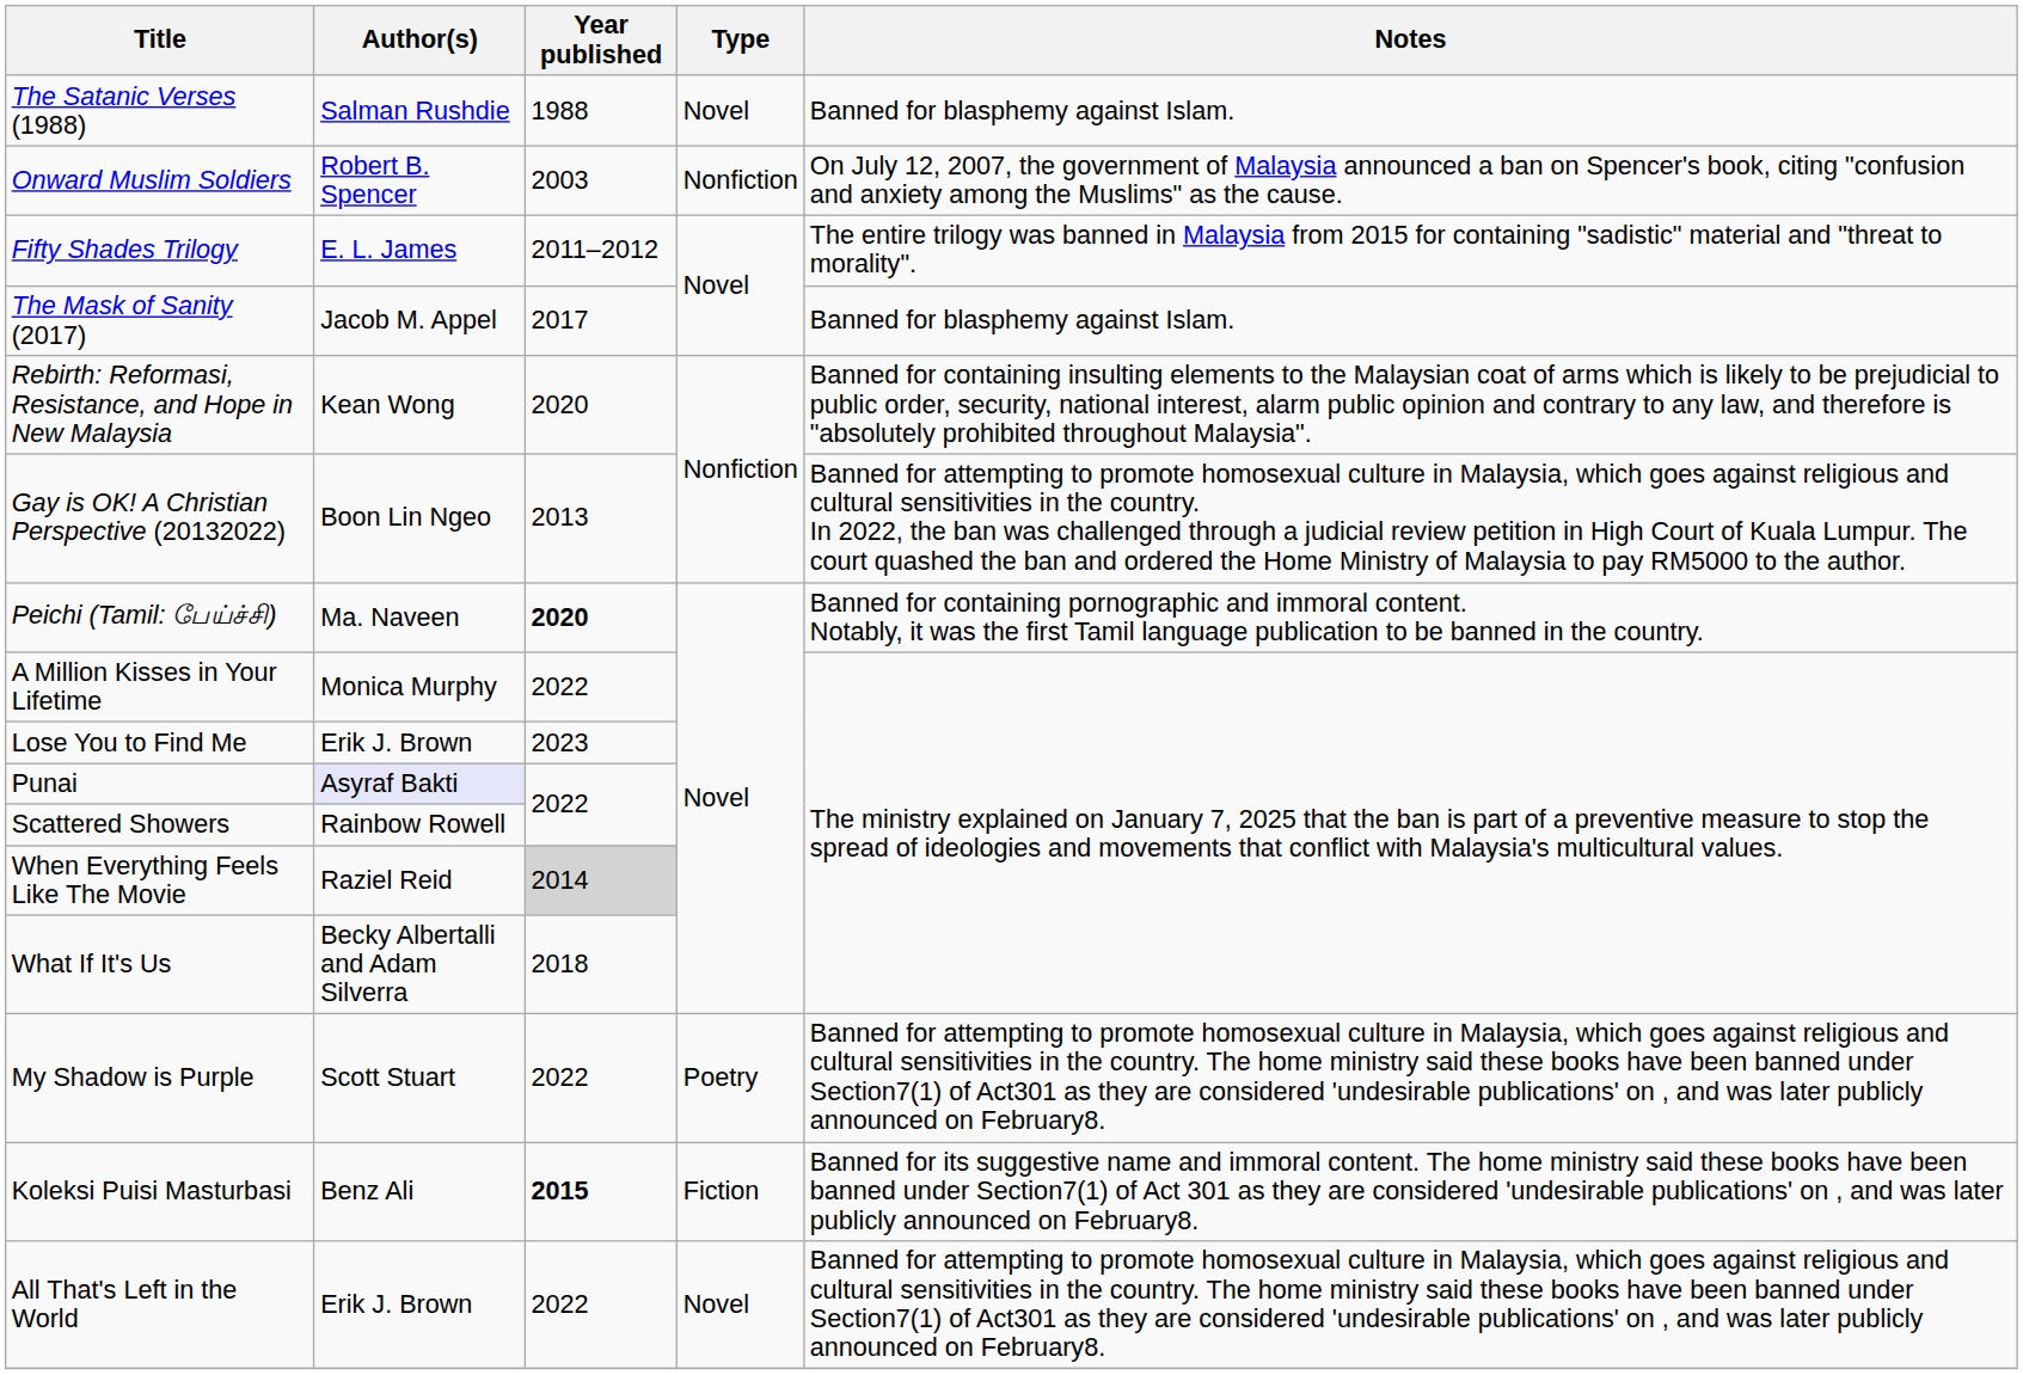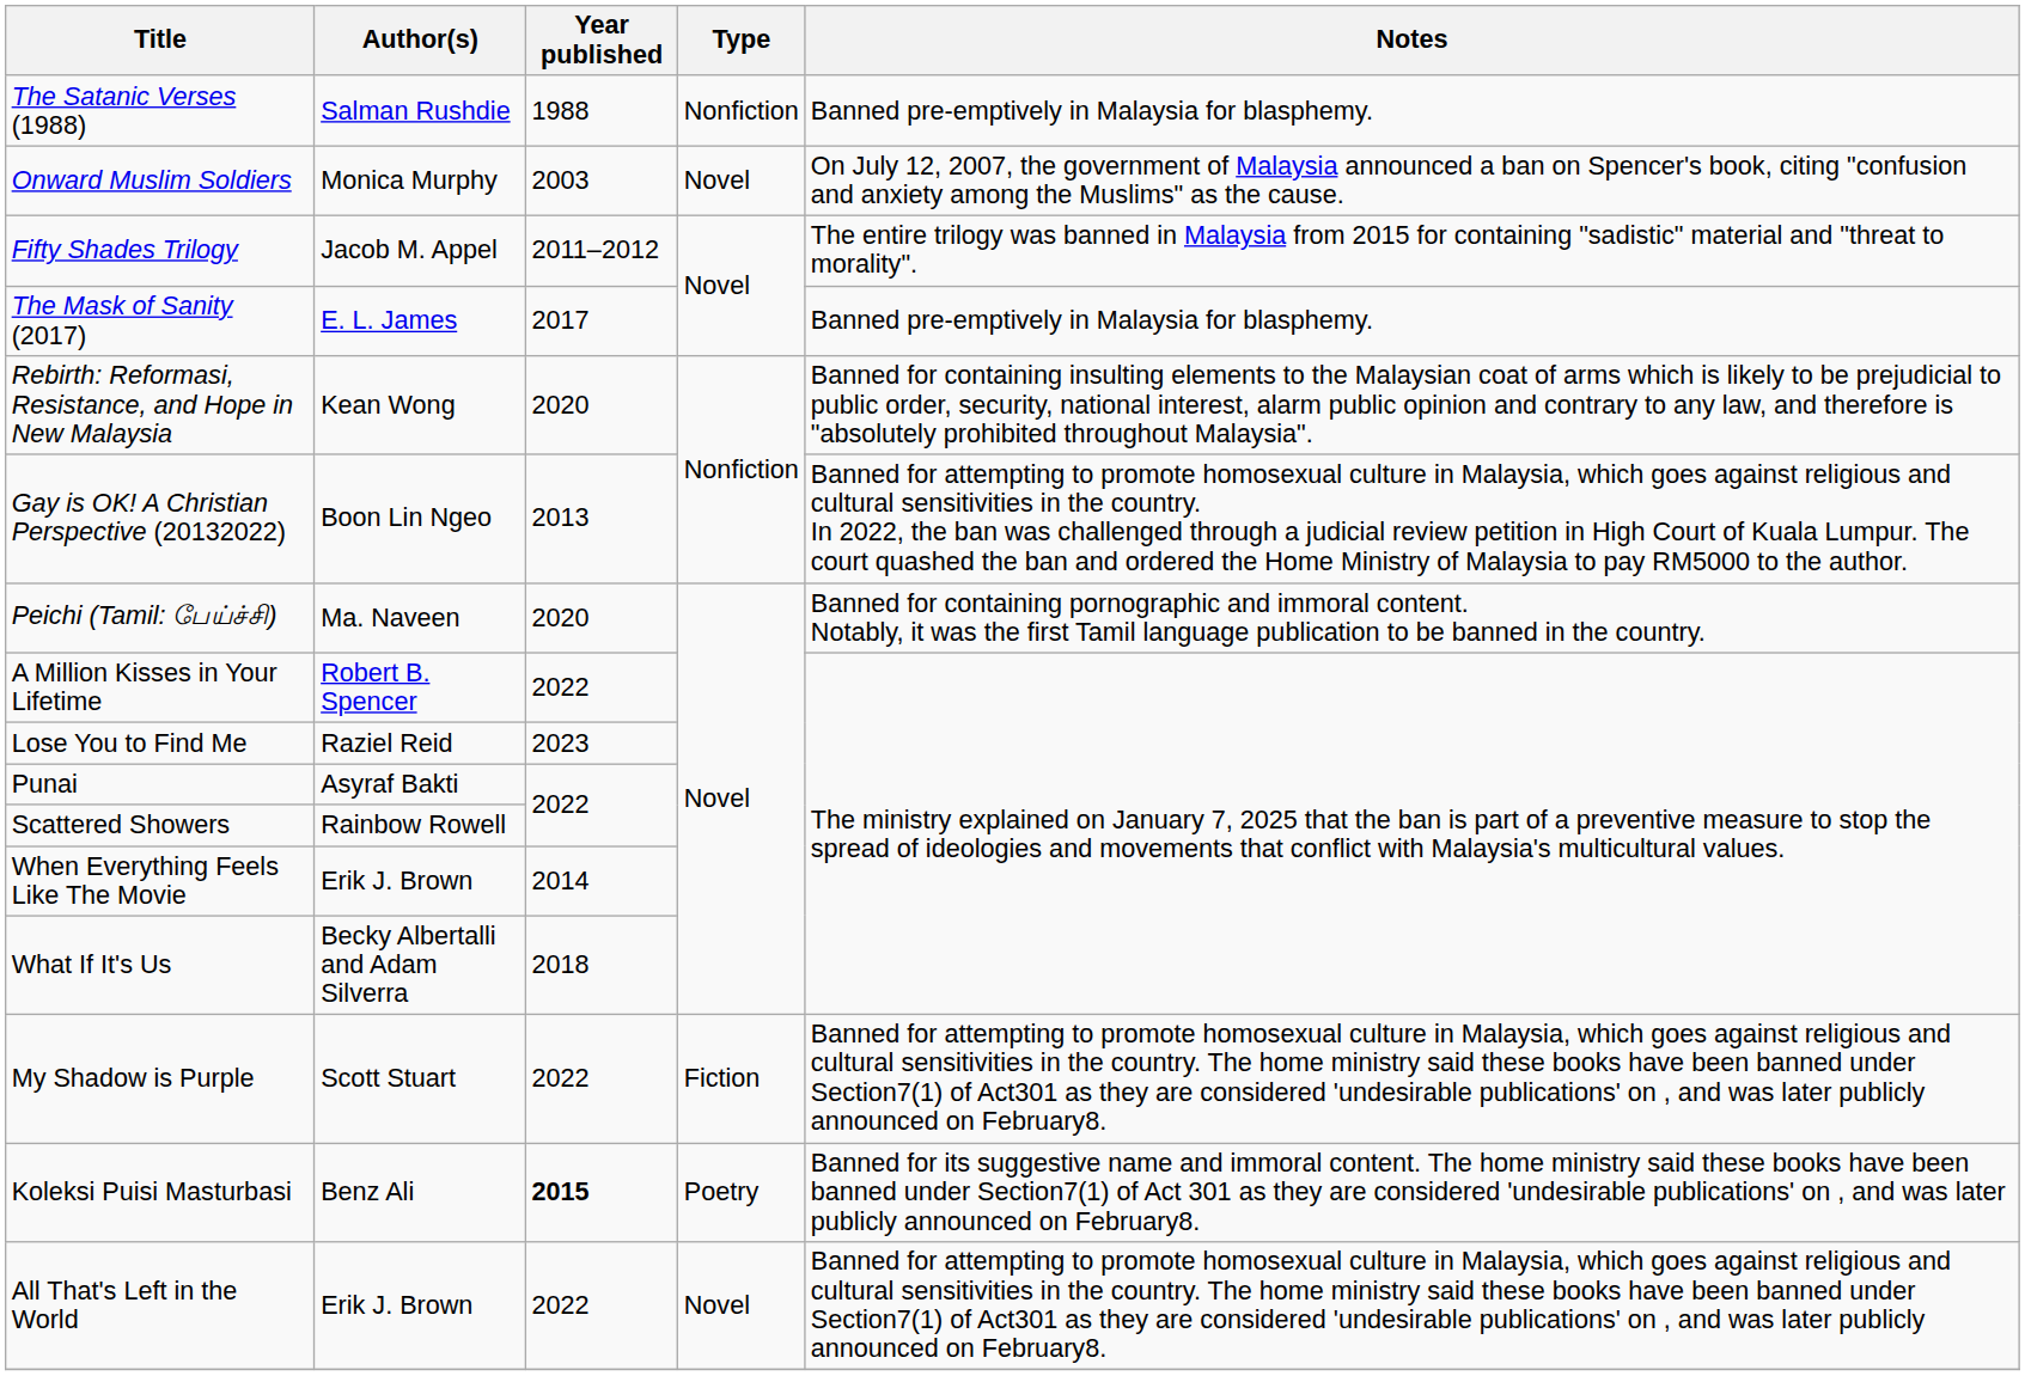The Satanic Verses (1988) | Type: Novel -> Nonfiction
The Satanic Verses (1988) | Notes: Banned for blasphemy against Islam. -> Banned pre-emptively in Malaysia for blasphemy.
Onward Muslim Soldiers | Author(s): Robert B. Spencer -> Monica Murphy
Onward Muslim Soldiers | Type: Nonfiction -> Novel
Fifty Shades Trilogy | Author(s): E. L. James -> Jacob M. Appel
The Mask of Sanity (2017) | Author(s): Jacob M. Appel -> E. L. James
The Mask of Sanity (2017) | Notes: Banned for blasphemy against Islam. -> Banned pre-emptively in Malaysia for blasphemy.
Peichi (Tamil: பேய்ச்சி) | Year published: bold -> normal
A Million Kisses in Your Lifetime | Author(s): Monica Murphy -> Robert B. Spencer
Lose You to Find Me | Author(s): Erik J. Brown -> Raziel Reid
Punai | Author(s): lavender background -> no background
When Everything Feels Like The Movie | Author(s): Raziel Reid -> Erik J. Brown
When Everything Feels Like The Movie | Year published: lightgrey background -> no background
My Shadow is Purple | Type: Poetry -> Fiction
Koleksi Puisi Masturbasi | Type: Fiction -> Poetry
